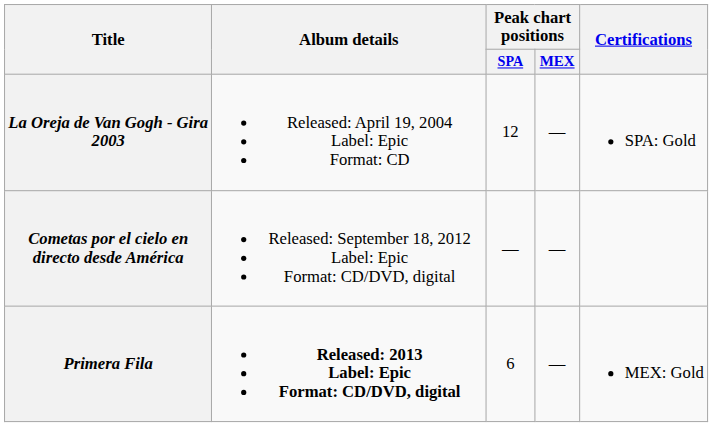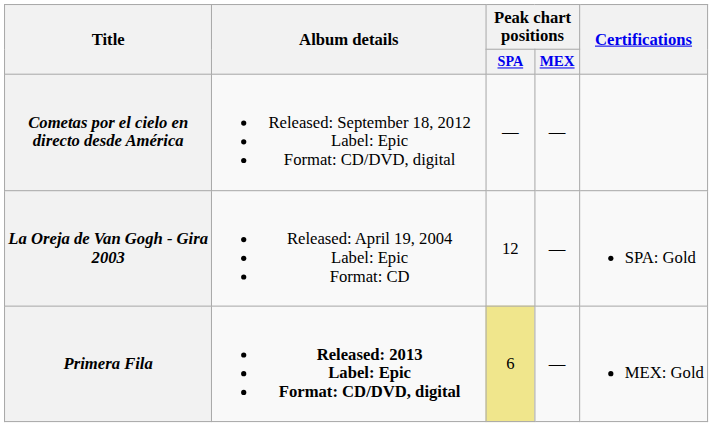rows swapped: La Oreja de Van Gogh - Gira 2003 <-> Cometas por el cielo en directo desde América
Primera Fila | Peak chart positions / SPA: no background -> khaki background
